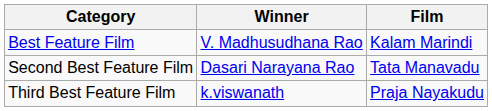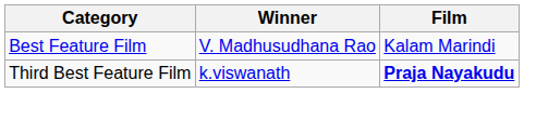- row: Second Best Feature Film | Dasari Narayana Rao | Tata Manavadu
Third Best Feature Film | Film: normal -> bold
